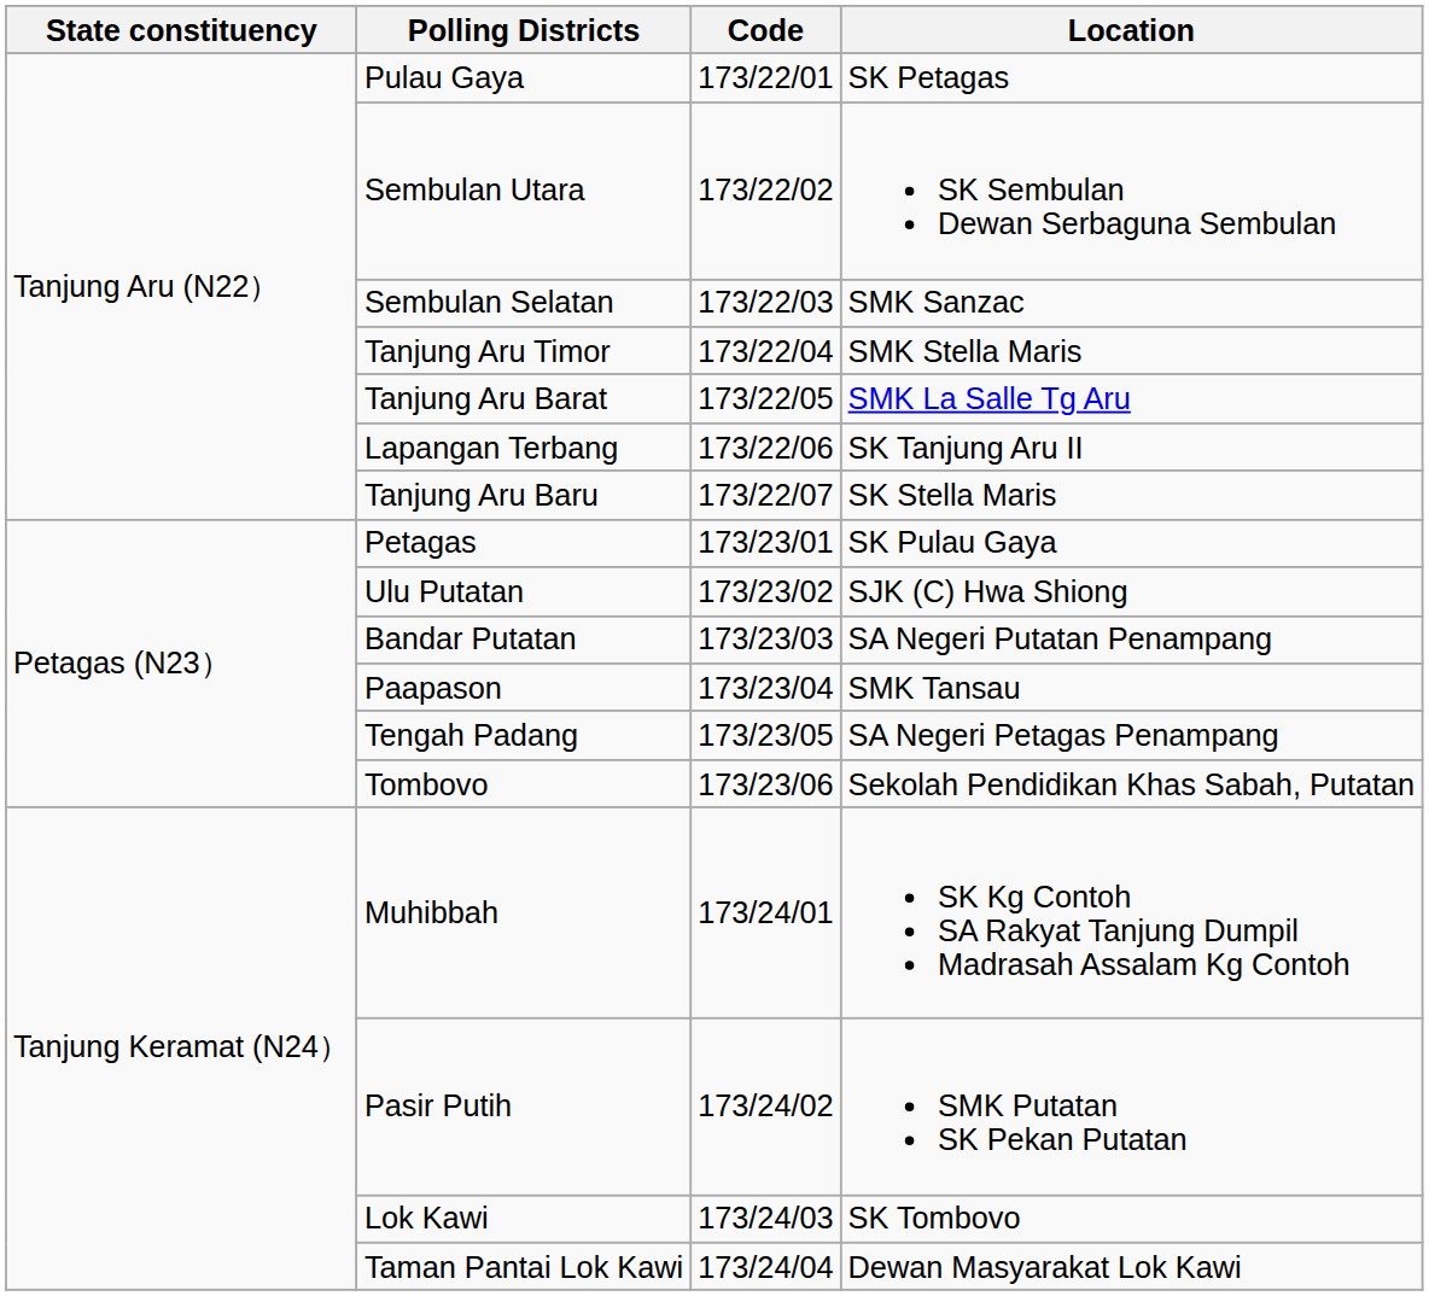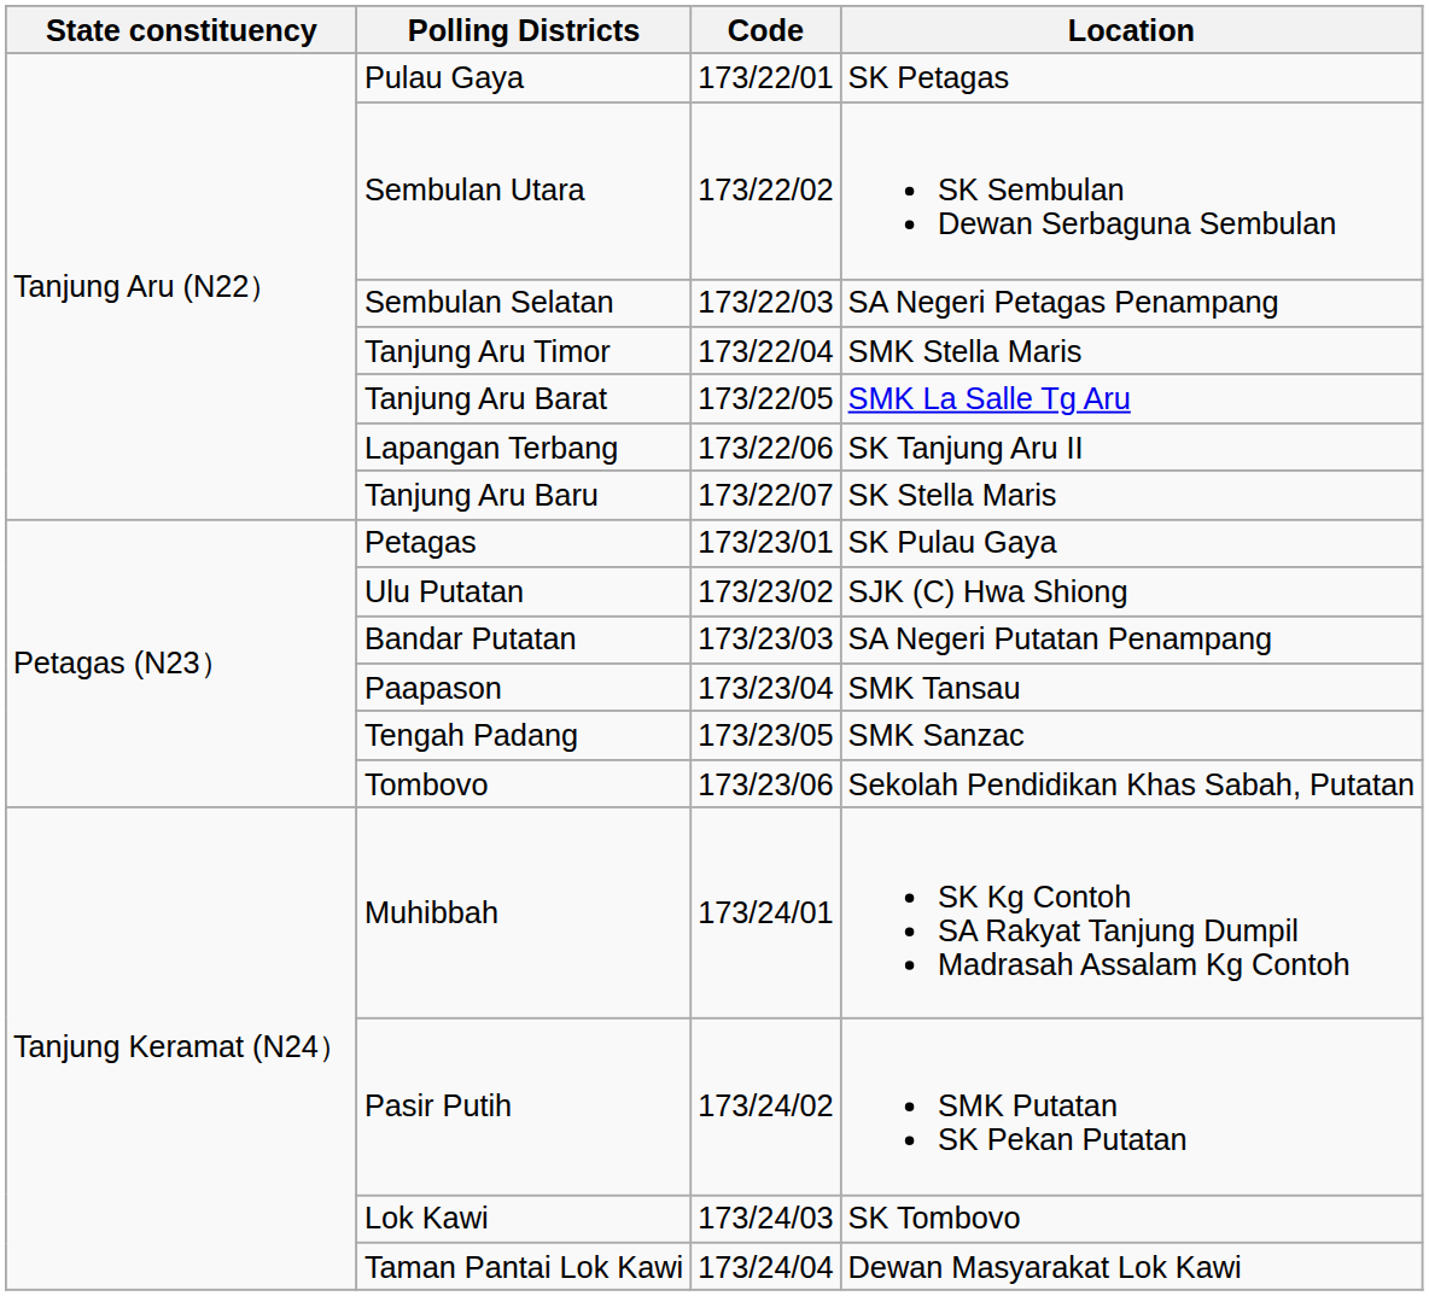Sembulan Selatan | Location: SMK Sanzac -> SA Negeri Petagas Penampang
Tengah Padang | Location: SA Negeri Petagas Penampang -> SMK Sanzac
